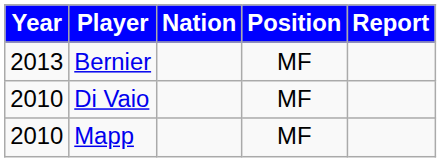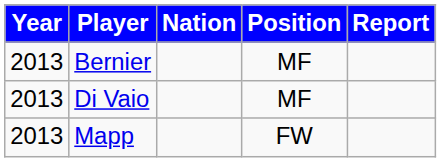Di Vaio | Year: 2010 -> 2013
Mapp | Year: 2010 -> 2013
Mapp | Position: MF -> FW
